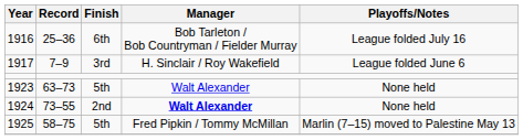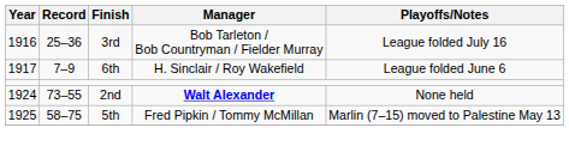1916 | Finish: 6th -> 3rd
1917 | Finish: 3rd -> 6th
- row: 1923 | 63–73 | 5th | Walt Alexander | None held
